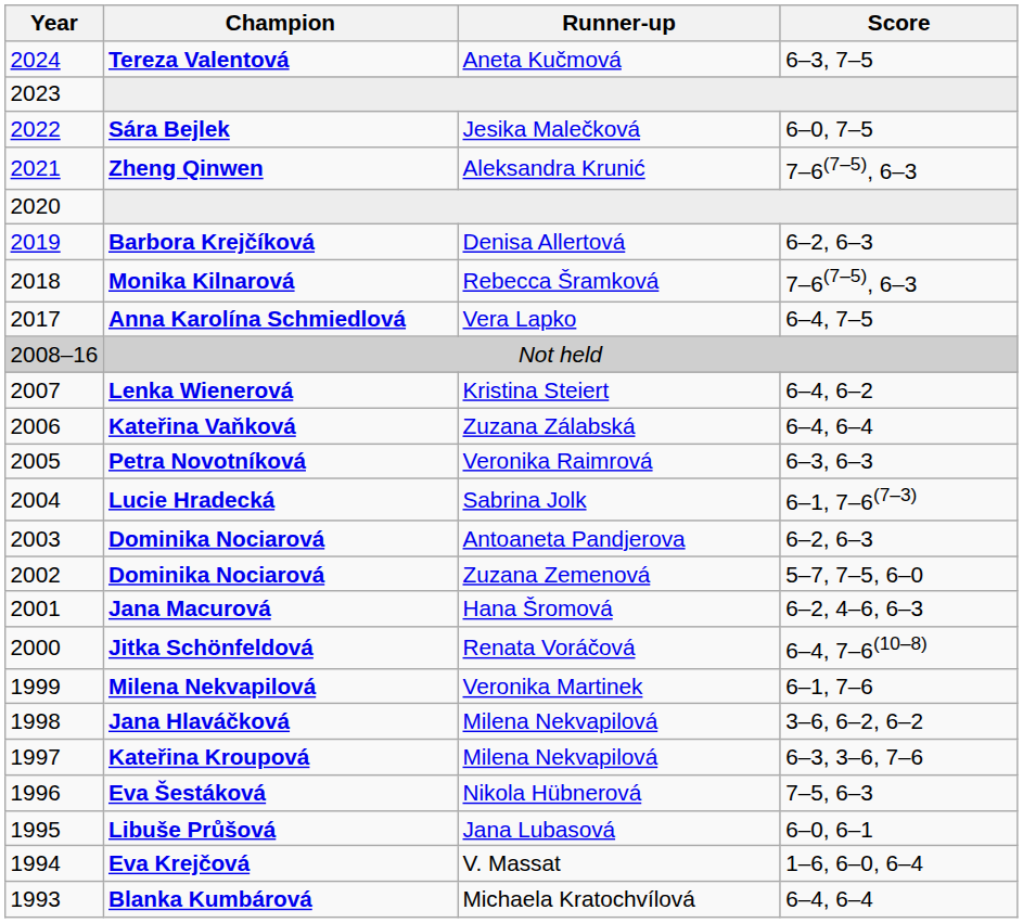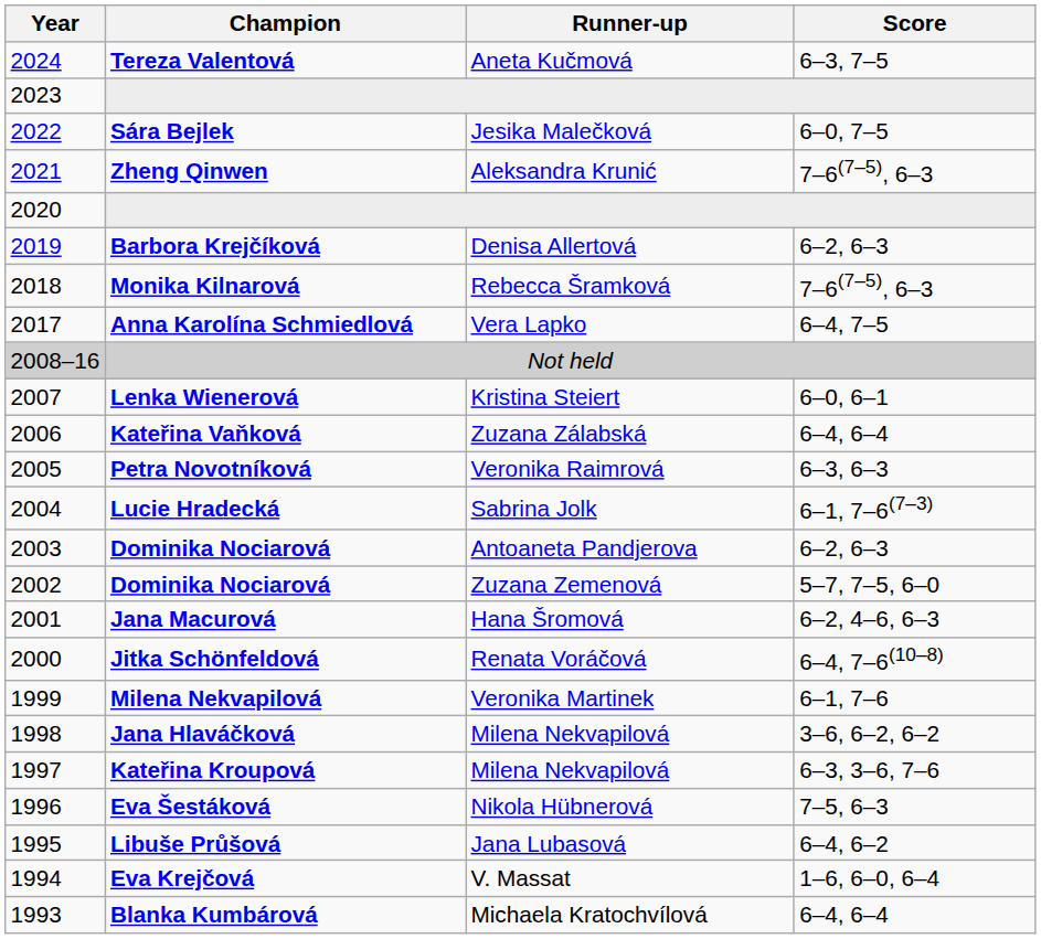Lenka Wienerová | Score: 6–4, 6–2 -> 6–0, 6–1
Libuše Průšová | Score: 6–0, 6–1 -> 6–4, 6–2
